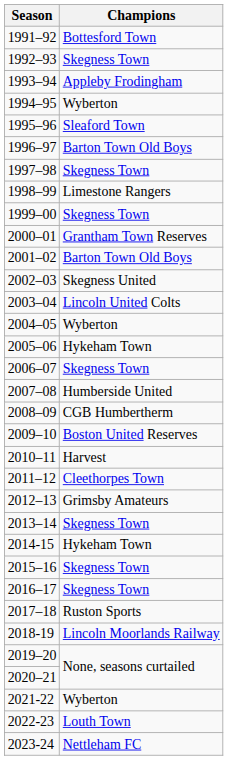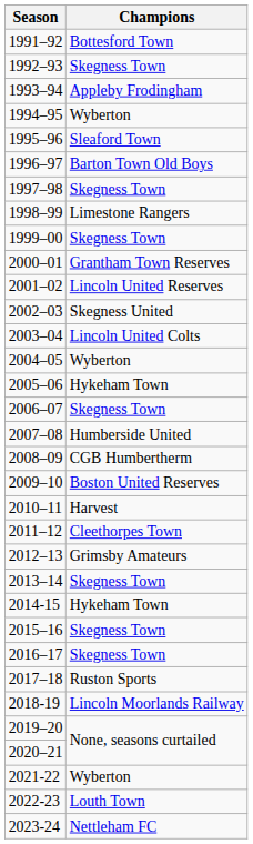2001–02 | Champions: Barton Town Old Boys -> Lincoln United Reserves
